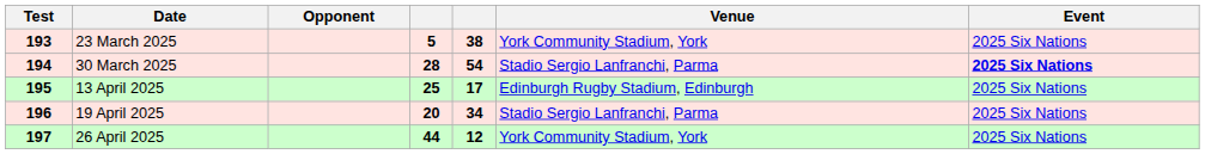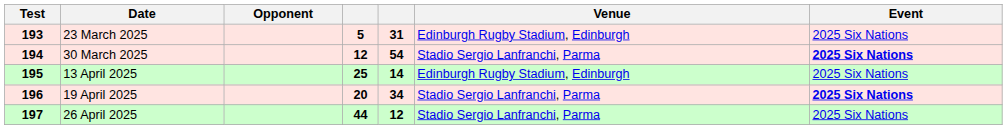23 March 2025 | column 5: 38 -> 31
23 March 2025 | Venue: York Community Stadium, York -> Edinburgh Rugby Stadium, Edinburgh
30 March 2025 | column 4: 28 -> 12
13 April 2025 | column 5: 17 -> 14
19 April 2025 | Event: normal -> bold
26 April 2025 | Venue: York Community Stadium, York -> Stadio Sergio Lanfranchi, Parma
